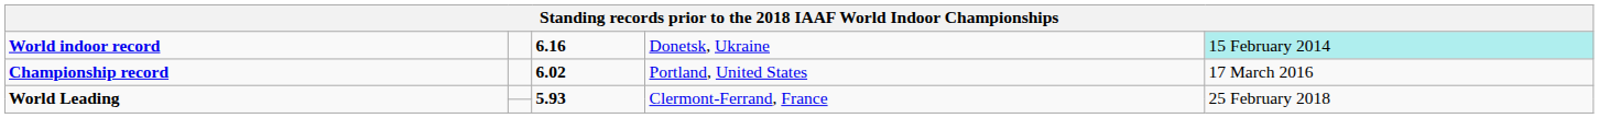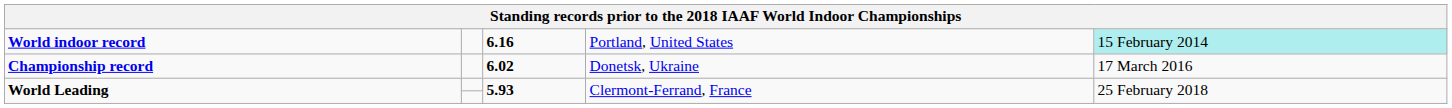World indoor record | column 4: Donetsk, Ukraine -> Portland, United States
Championship record | column 4: Portland, United States -> Donetsk, Ukraine
